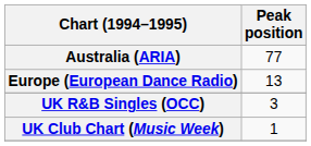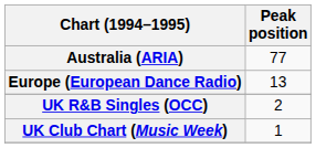UK R&B Singles (OCC) | Peak position: 3 -> 2
